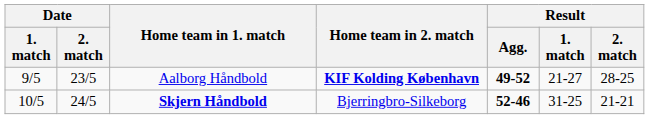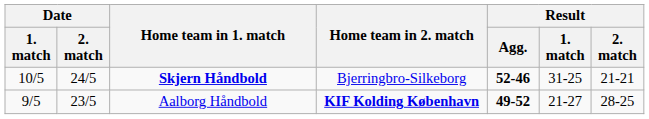rows swapped: Aalborg Håndbold <-> Skjern Håndbold
